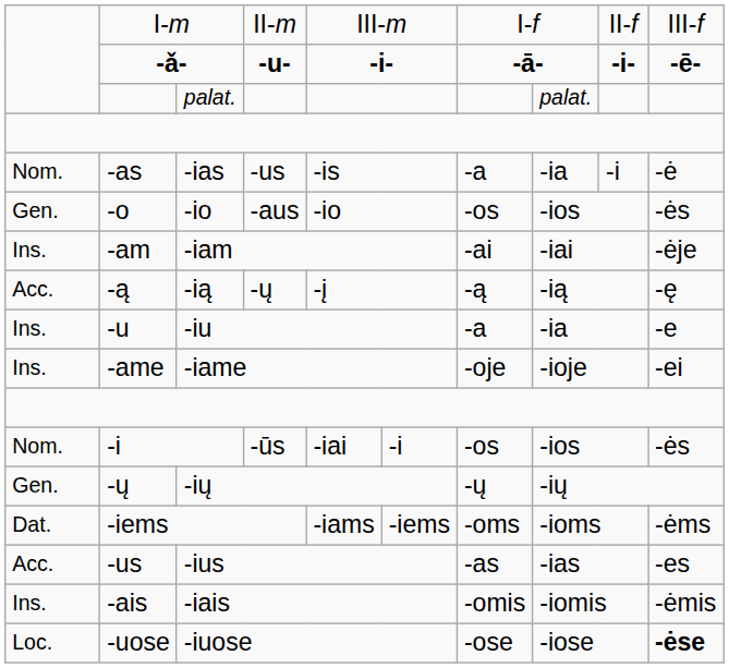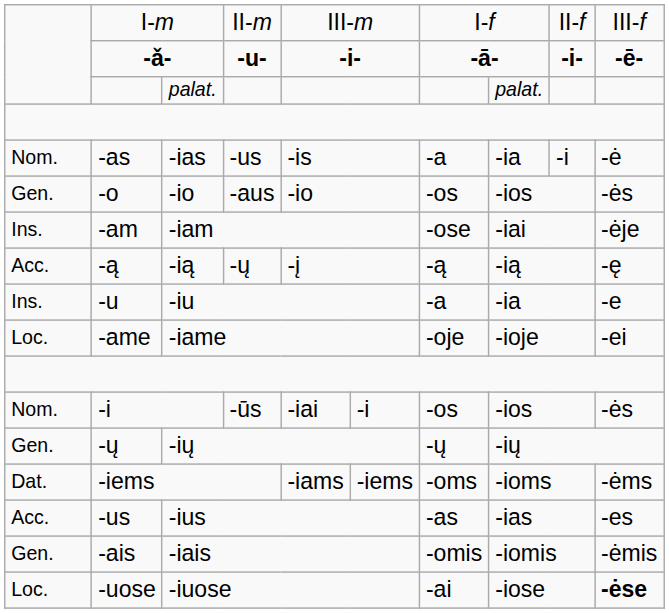-iam | column 7: -ai -> -ose
-iame | column 1: Ins. -> Loc.
-iais | column 1: Ins. -> Gen.
-iuose | column 7: -ose -> -ai
